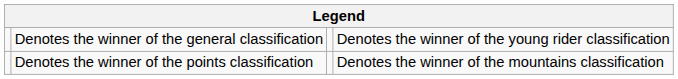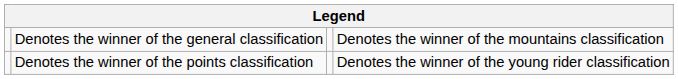Denotes the winner of the general classification | column 4: Denotes the winner of the young rider classification -> Denotes the winner of the mountains classification
Denotes the winner of the points classification | column 4: Denotes the winner of the mountains classification -> Denotes the winner of the young rider classification
